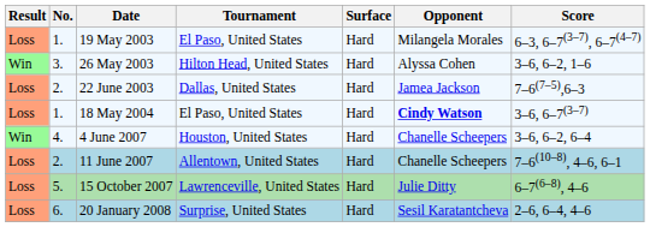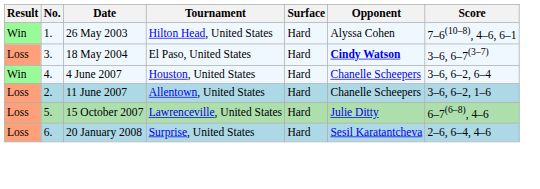- row: Loss | 1. | 19 May 2003 | El Paso, United States | Hard | Milangela Morales | 6–3, 6–7(3–7), 6–7(4–7)
26 May 2003 | No.: 3. -> 1.
26 May 2003 | Score: 3–6, 6–2, 1–6 -> 7–6(10–8), 4–6, 6–1
- row: Loss | 2. | 22 June 2003 | Dallas, United States | Hard | Jamea Jackson | 7–6(7–5),6–3
18 May 2004 | No.: 1. -> 3.
11 June 2007 | Score: 7–6(10–8), 4–6, 6–1 -> 3–6, 6–2, 1–6
